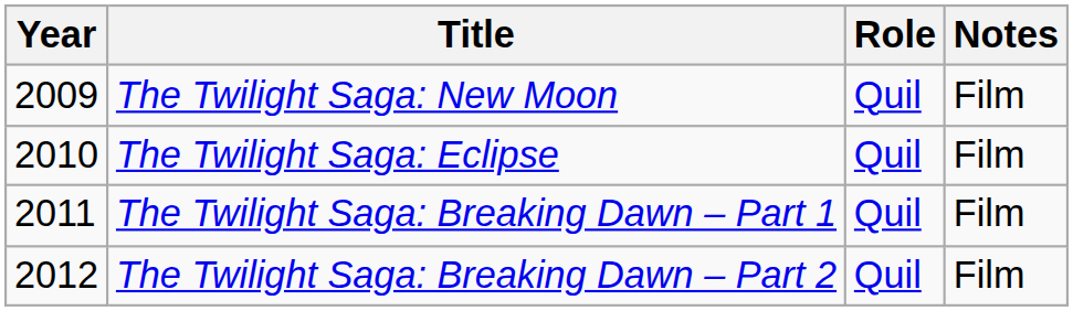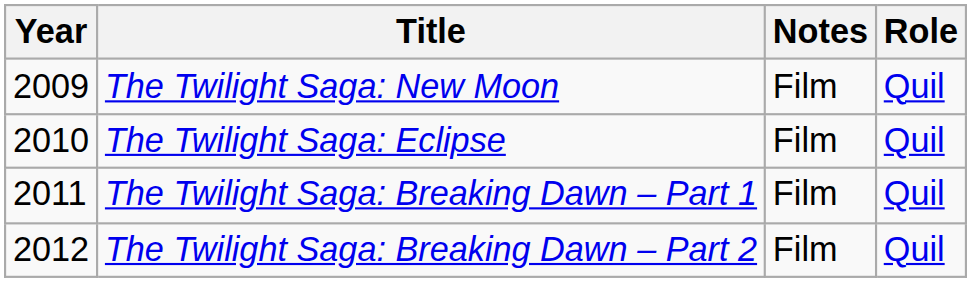columns swapped: Role <-> Notes
